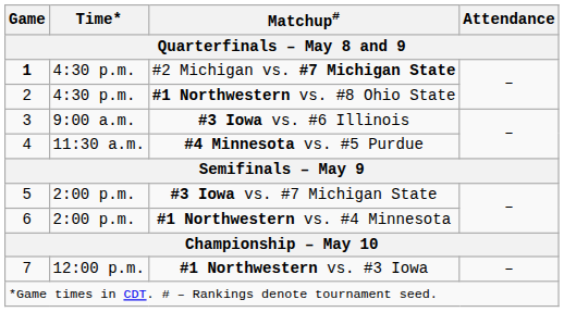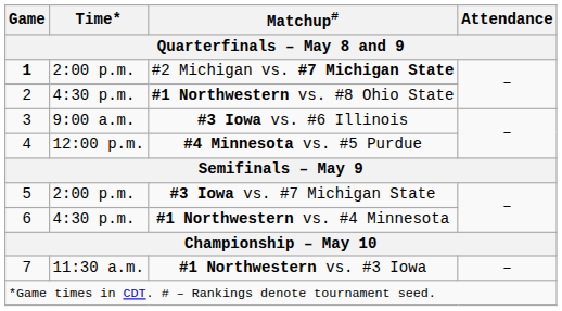#2 Michigan vs. #7 Michigan State | Time*: 4:30 p.m. -> 2:00 p.m.
#4 Minnesota vs. #5 Purdue | Time*: 11:30 a.m. -> 12:00 p.m.
#1 Northwestern vs. #4 Minnesota | Time*: 2:00 p.m. -> 4:30 p.m.
#1 Northwestern vs. #3 Iowa | Time*: 12:00 p.m. -> 11:30 a.m.
